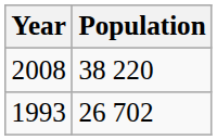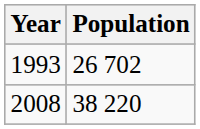rows swapped: 1993 <-> 2008
